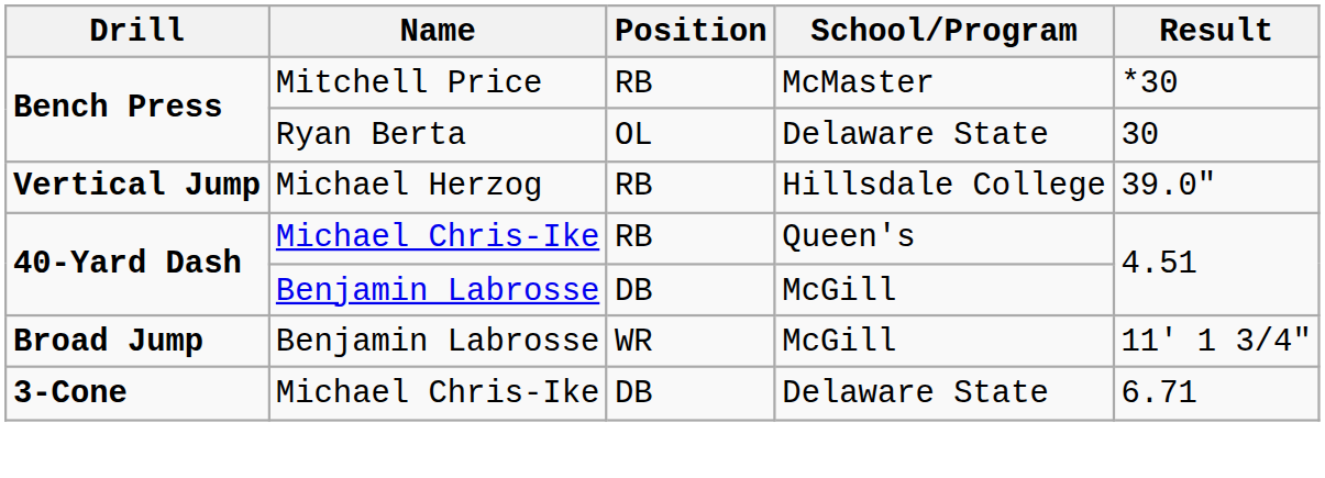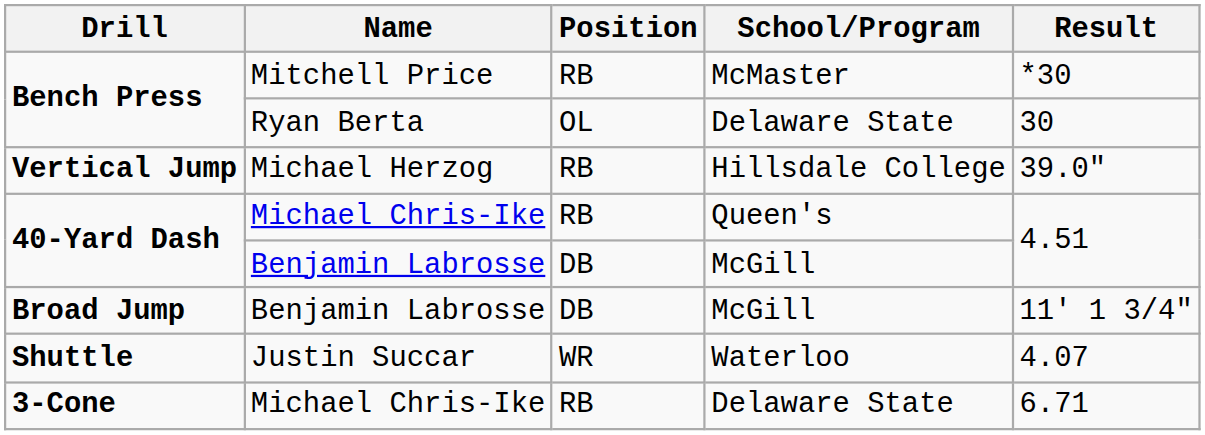Broad Jump | Position: WR -> DB
+ row: Shuttle | Justin Succar | WR | Waterloo | 4.07
3-Cone | Position: DB -> RB
